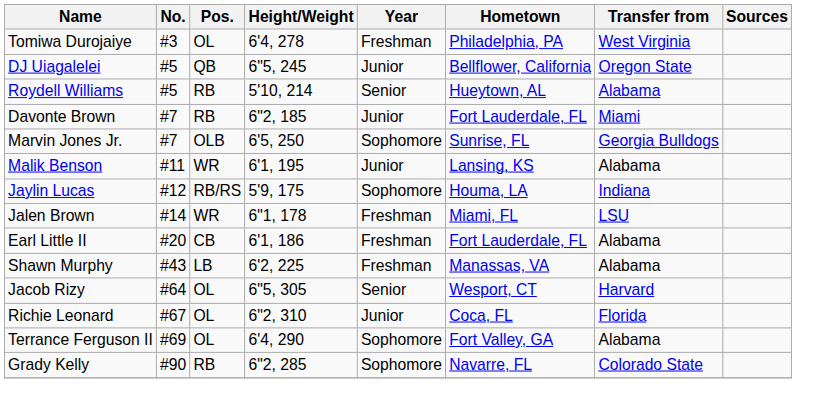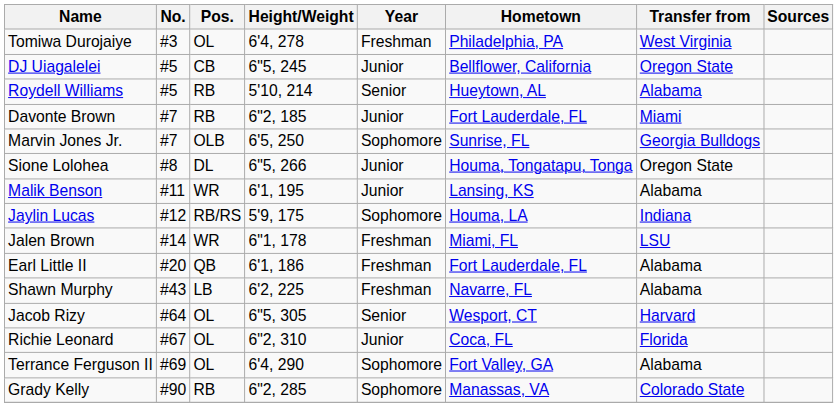DJ Uiagalelei | Pos.: QB -> CB
+ row: Sione Lolohea | #8 | DL | 6"5, 266 | Junior | Houma, Tongatapu, Tonga | Oregon State
Earl Little II | Pos.: CB -> QB
Shawn Murphy | Hometown: Manassas, VA -> Navarre, FL
Grady Kelly | Hometown: Navarre, FL -> Manassas, VA
